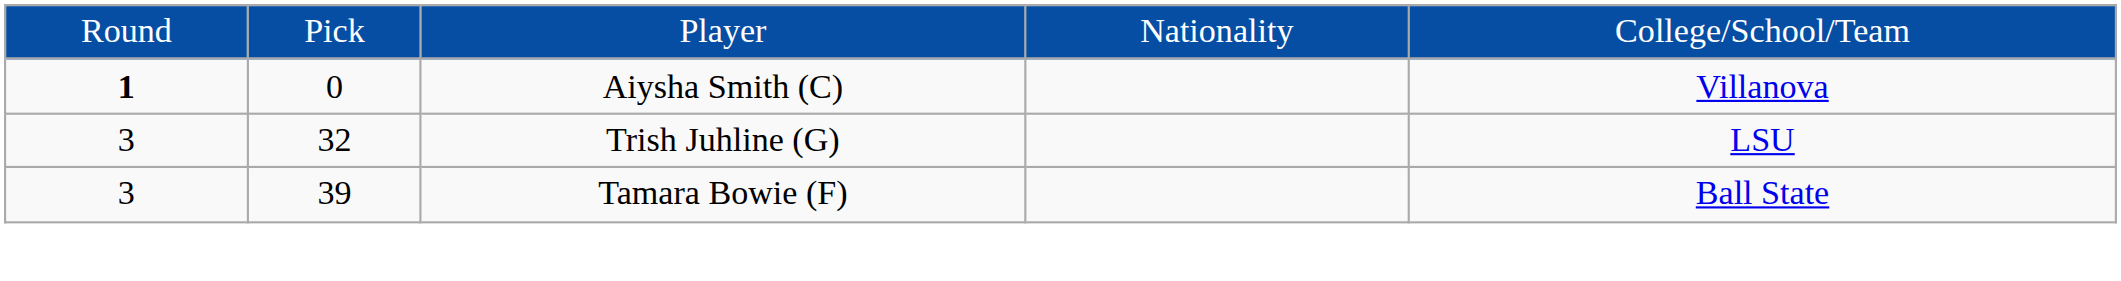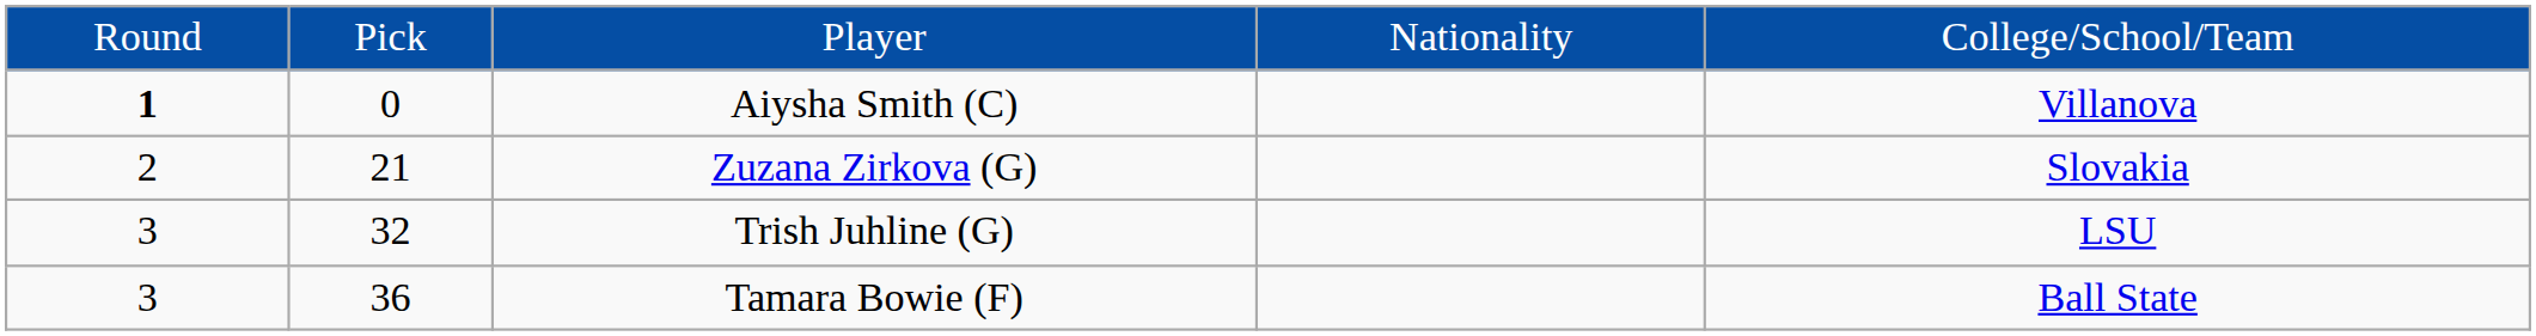+ row: 2 | 21 | Zuzana Zirkova (G) | Slovakia
Tamara Bowie (F) | column 2: 39 -> 36
